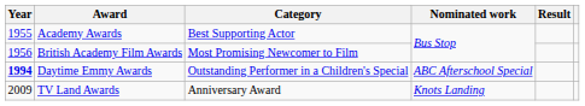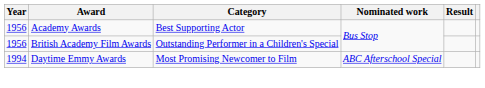Academy Awards | Year: 1955 -> 1956
British Academy Film Awards | Category: Most Promising Newcomer to Film -> Outstanding Performer in a Children's Special
Daytime Emmy Awards | Year: bold -> normal
Daytime Emmy Awards | Category: Outstanding Performer in a Children's Special -> Most Promising Newcomer to Film
- row: 2009 | TV Land Awards | Anniversary Award | Knots Landing
